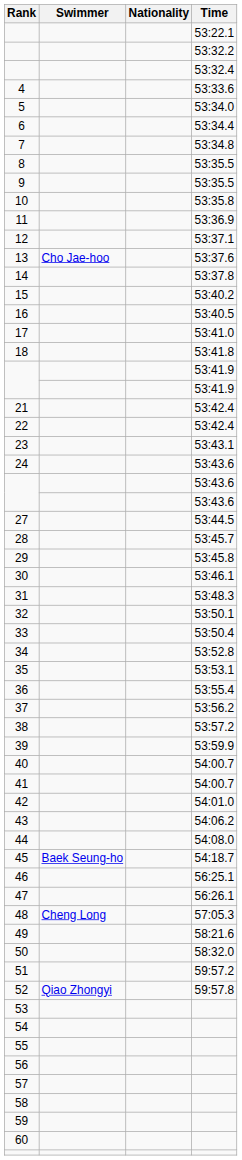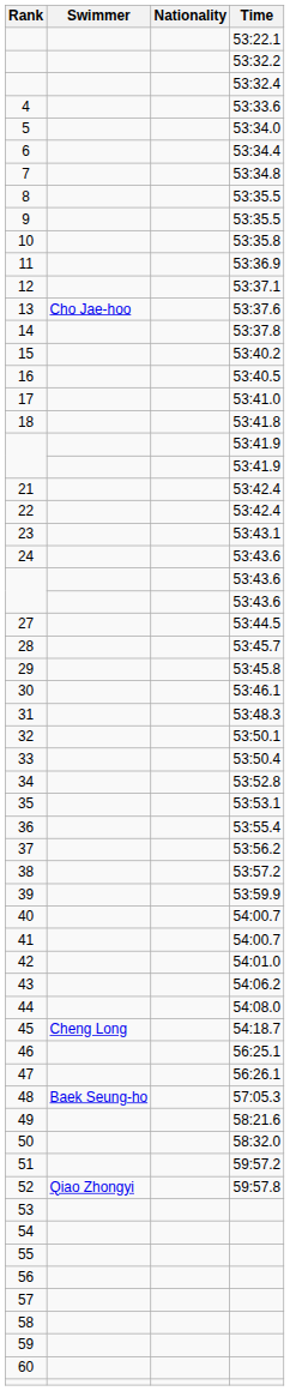45 | Swimmer: Baek Seung-ho -> Cheng Long
48 | Swimmer: Cheng Long -> Baek Seung-ho
